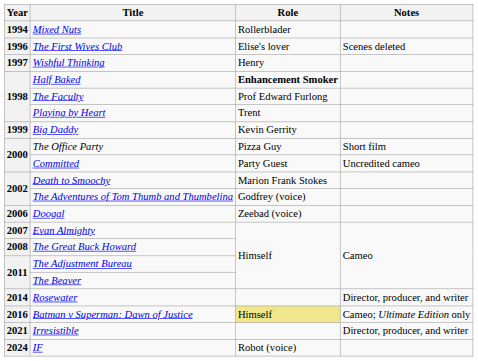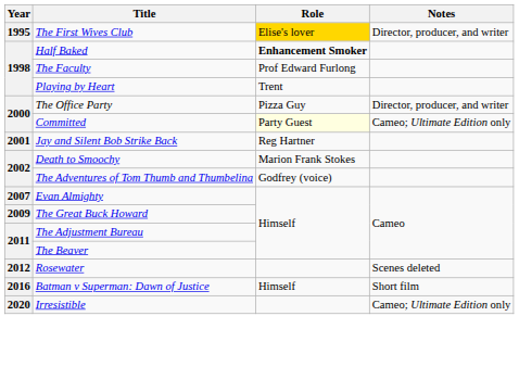- row: 1994 | Mixed Nuts | Rollerblader
The First Wives Club | Year: 1996 -> 1995
The First Wives Club | Role: no background -> gold background
The First Wives Club | Notes: Scenes deleted -> Director, producer, and writer
- row: 1997 | Wishful Thinking | Henry
- row: 1999 | Big Daddy | Kevin Gerrity
The Office Party | Notes: Short film -> Director, producer, and writer
Committed | Role: no background -> lightyellow background
Committed | Notes: Uncredited cameo -> Cameo; Ultimate Edition only
+ row: 2001 | Jay and Silent Bob Strike Back | Reg Hartner
- row: 2006 | Doogal | Zeebad (voice)
The Great Buck Howard | Year: 2008 -> 2009
Rosewater | Year: 2014 -> 2012
Rosewater | Notes: Director, producer, and writer -> Scenes deleted
Batman v Superman: Dawn of Justice | Role: khaki background -> no background
Batman v Superman: Dawn of Justice | Notes: Cameo; Ultimate Edition only -> Short film
Irresistible | Year: 2021 -> 2020
Irresistible | Notes: Director, producer, and writer -> Cameo; Ultimate Edition only
- row: 2024 | IF | Robot (voice)
